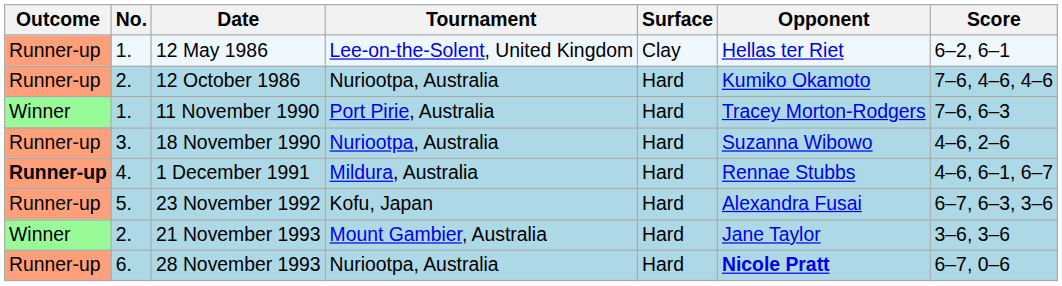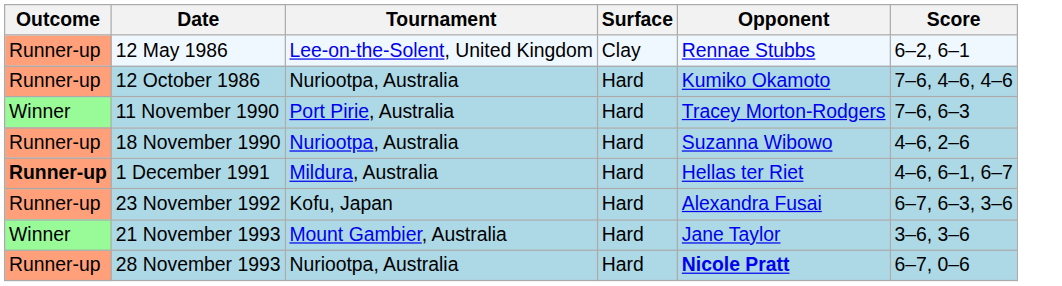- column: No. | 1. | 2. | 1. | 3. | 4. | 5. | 2. | 6.
12 May 1986 | Opponent: Hellas ter Riet -> Rennae Stubbs
1 December 1991 | Opponent: Rennae Stubbs -> Hellas ter Riet
